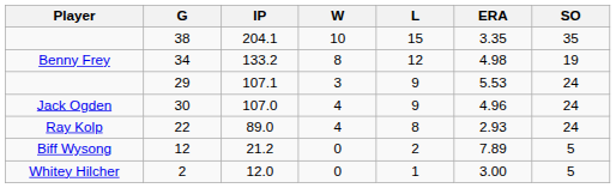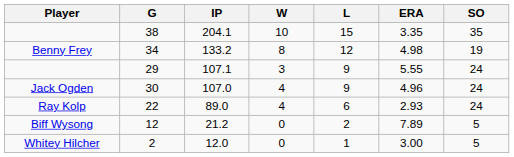29 | ERA: 5.53 -> 5.55
22 | L: 8 -> 6
